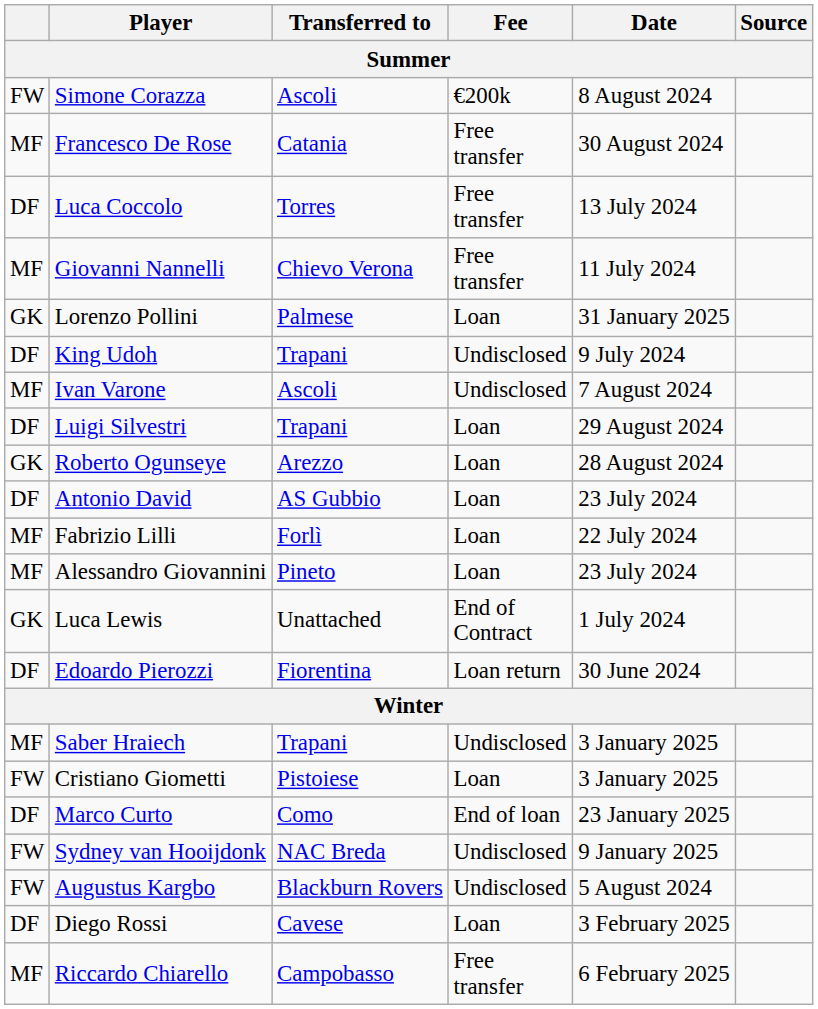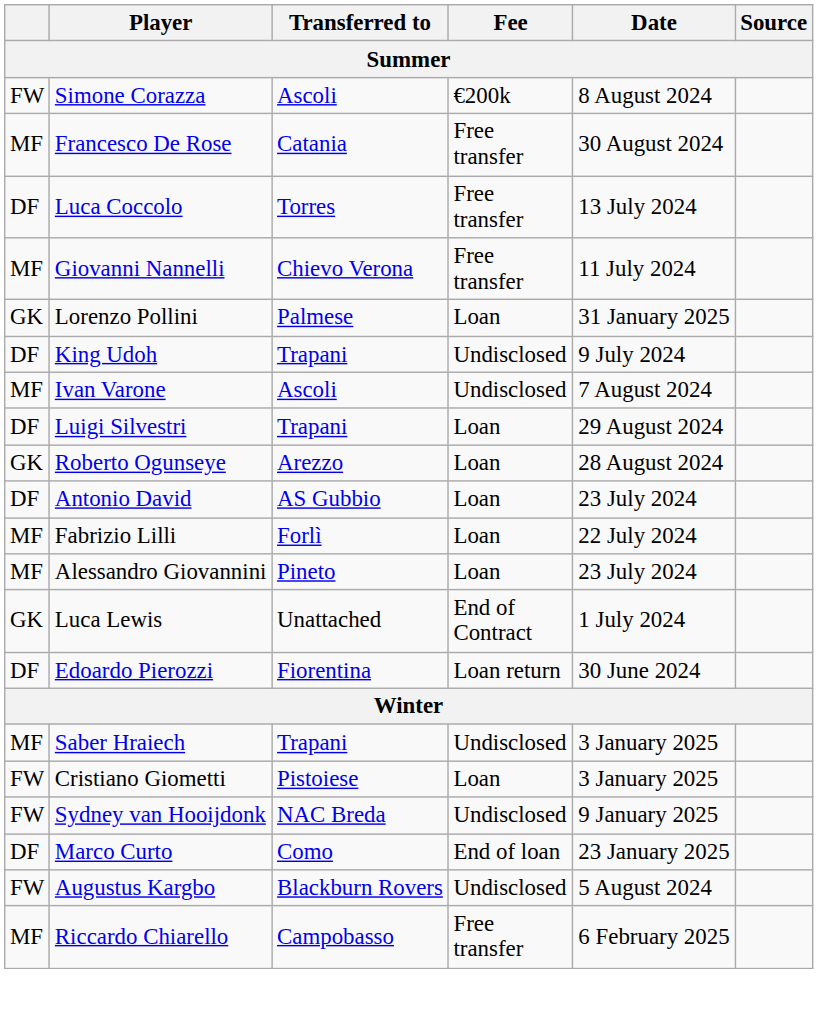rows swapped: Sydney van Hooijdonk <-> Marco Curto
- row: DF | Diego Rossi | Cavese | Loan | 3 February 2025
